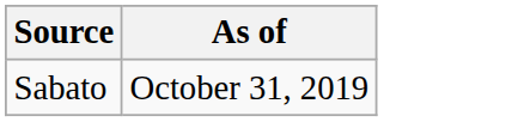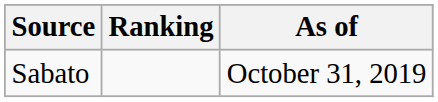+ column: Ranking
